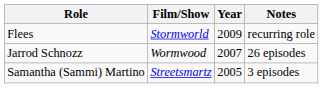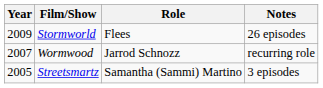columns swapped: Year <-> Role
Stormworld | Notes: recurring role -> 26 episodes
Wormwood | Notes: 26 episodes -> recurring role
